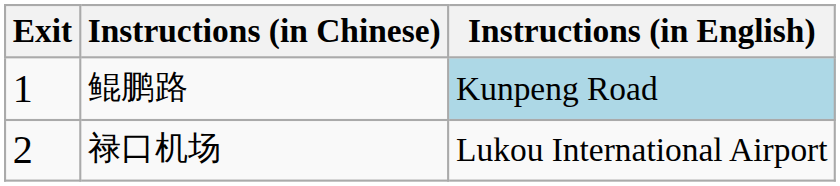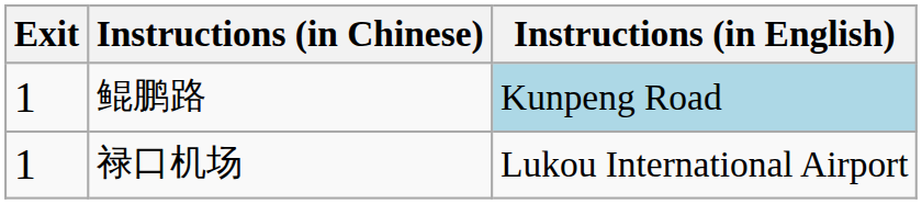禄口机场 | Exit: 2 -> 1
